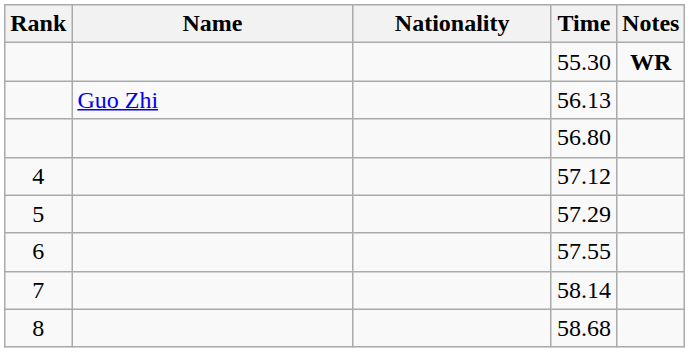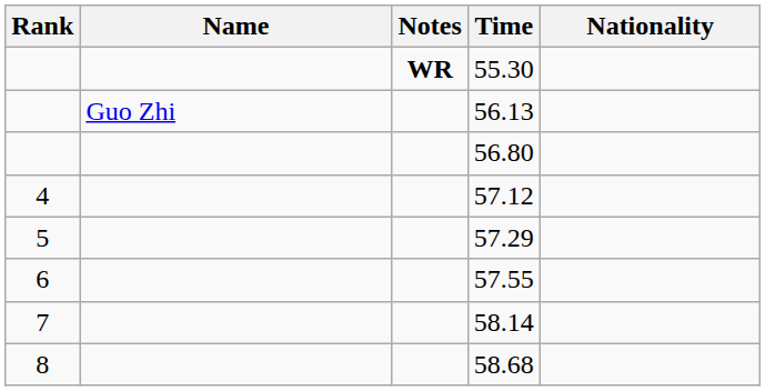columns swapped: Nationality <-> Notes
